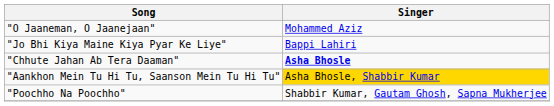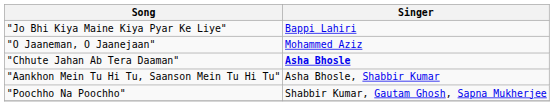rows swapped: "Jo Bhi Kiya Maine Kiya Pyar Ke Liye" <-> "O Jaaneman, O Jaanejaan"
"Aankhon Mein Tu Hi Tu, Saanson Mein Tu Hi Tu" | Singer: gold background -> no background
